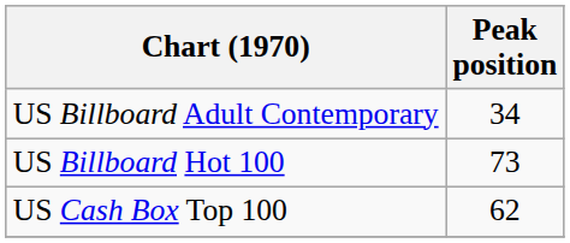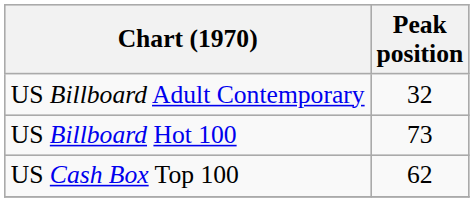US Billboard Adult Contemporary | Peak position: 34 -> 32
